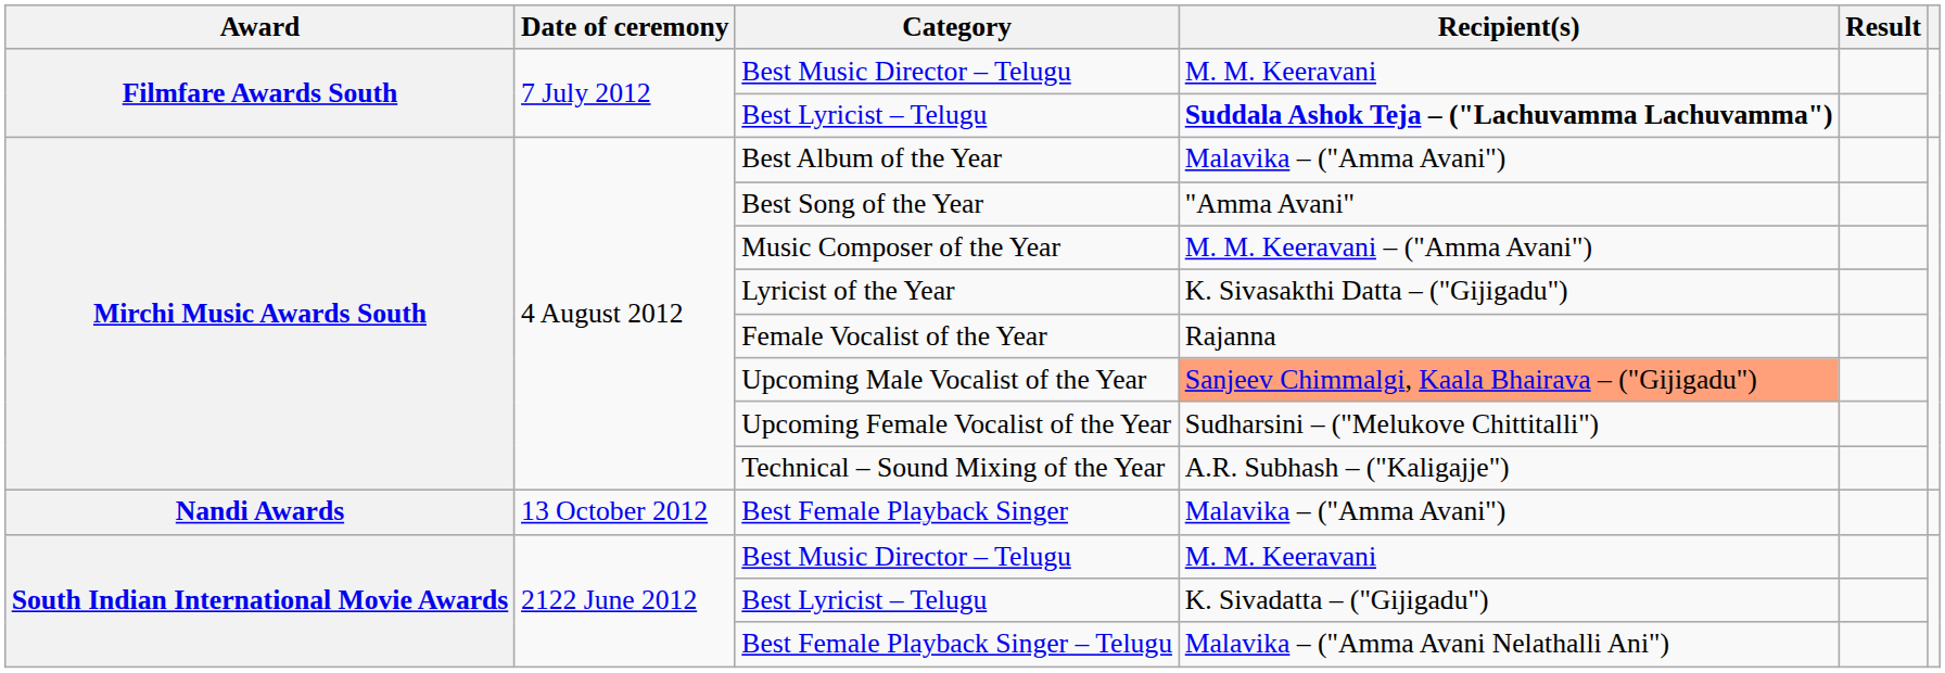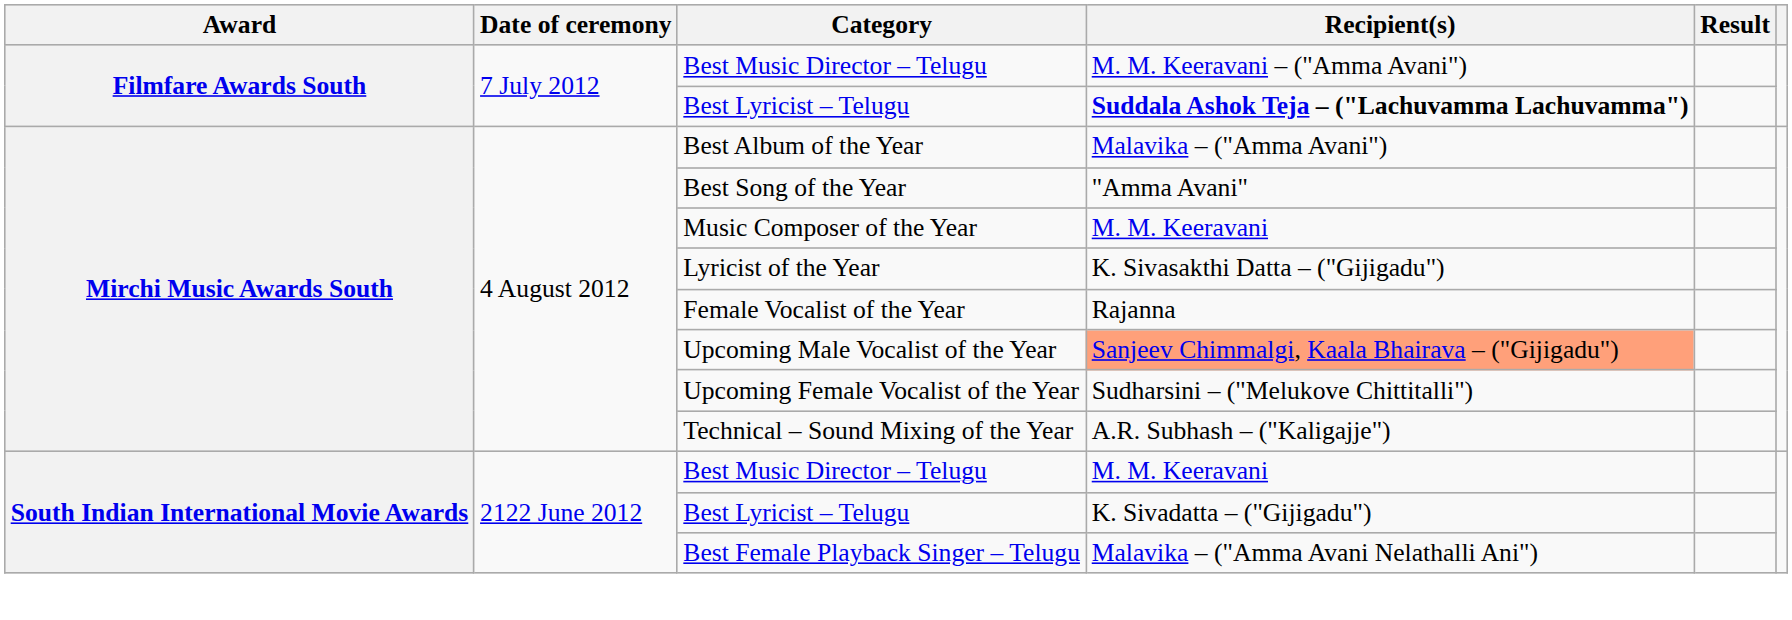Filmfare Awards South / Best Music Director – Telugu | Recipient(s): M. M. Keeravani -> M. M. Keeravani – ("Amma Avani")
Music Composer of the Year | Recipient(s): M. M. Keeravani – ("Amma Avani") -> M. M. Keeravani
- row: Nandi Awards | 13 October 2012 | Best Female Playback Singer | Malavika – ("Amma Avani")
